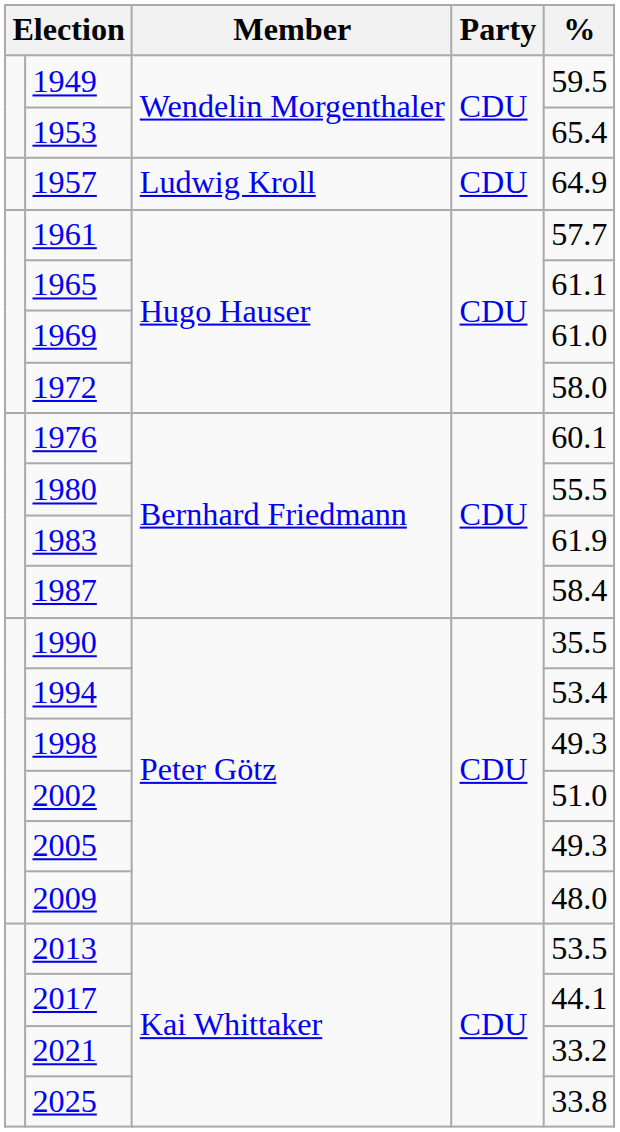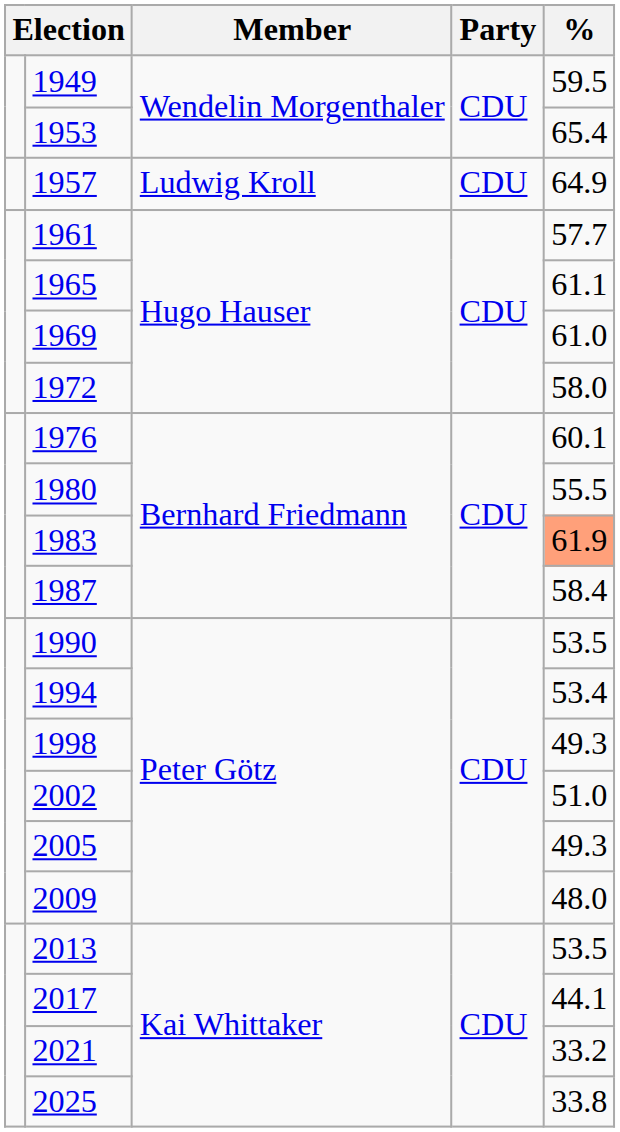1983 | %: no background -> lightsalmon background
1990 | %: 35.5 -> 53.5
